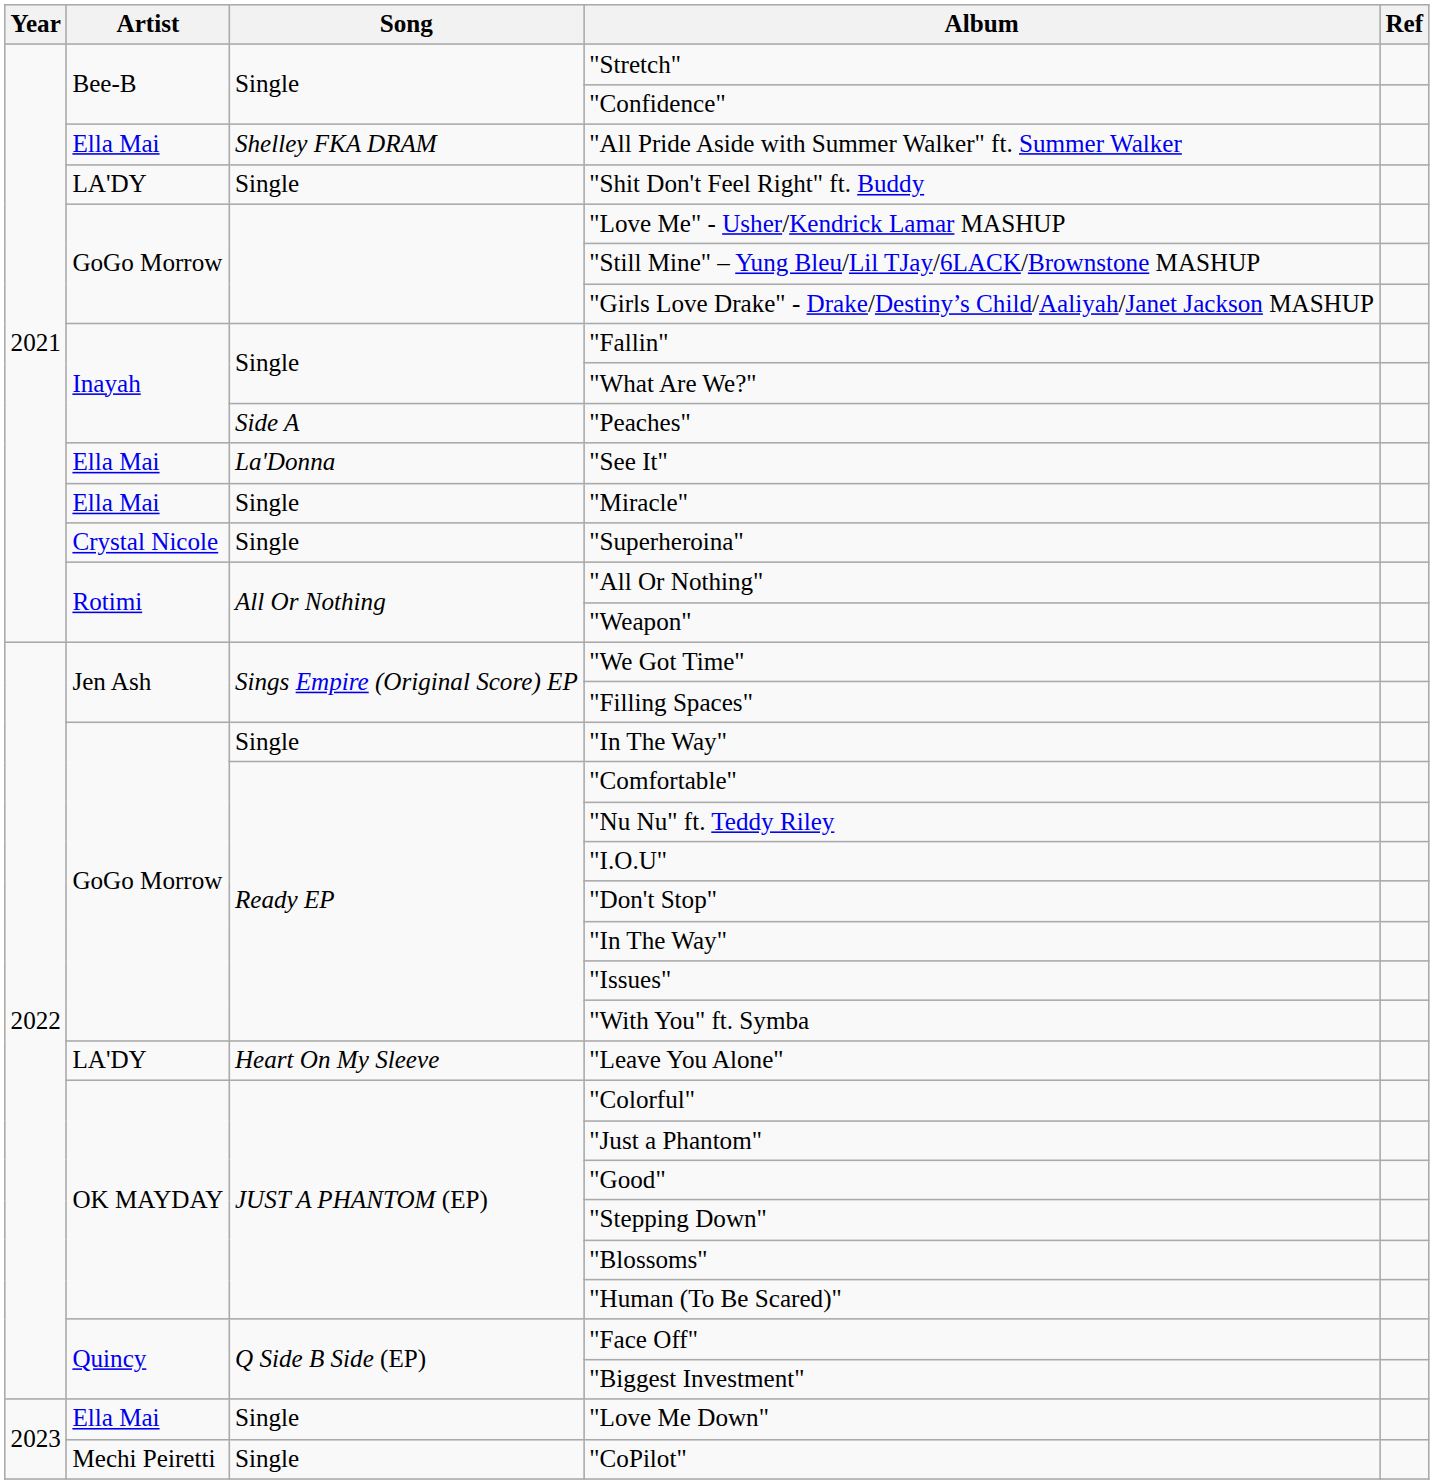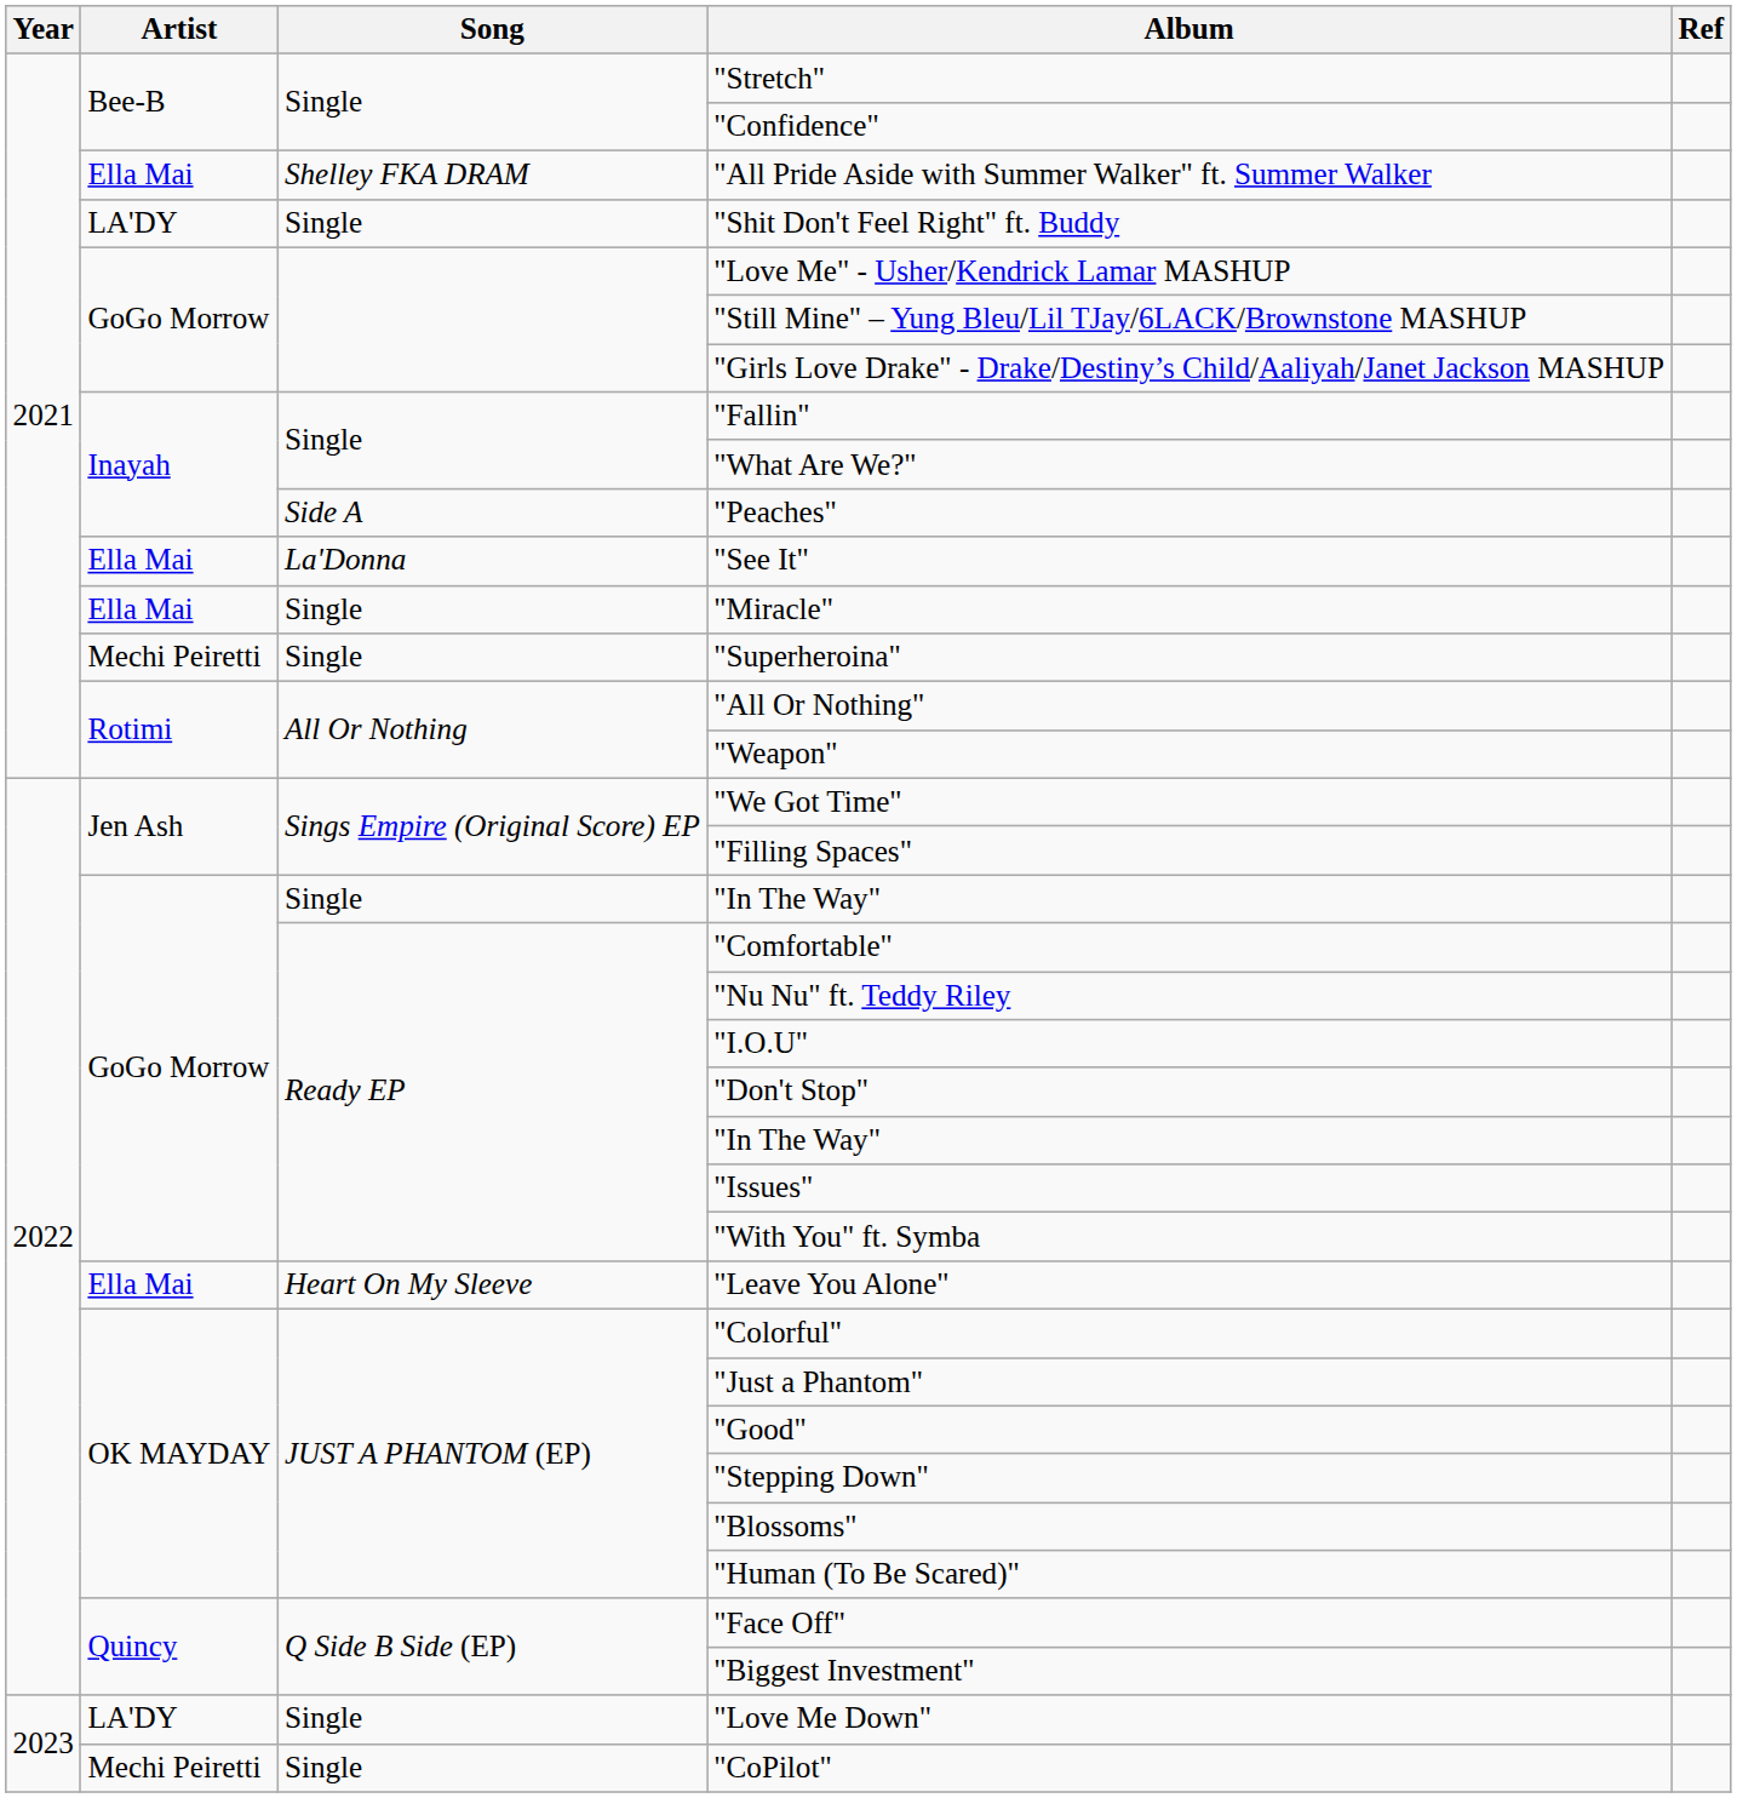"Superheroina" | Artist: Crystal Nicole -> Mechi Peiretti
"Leave You Alone" | Artist: LA'DY -> Ella Mai
"Love Me Down" | Artist: Ella Mai -> LA'DY
